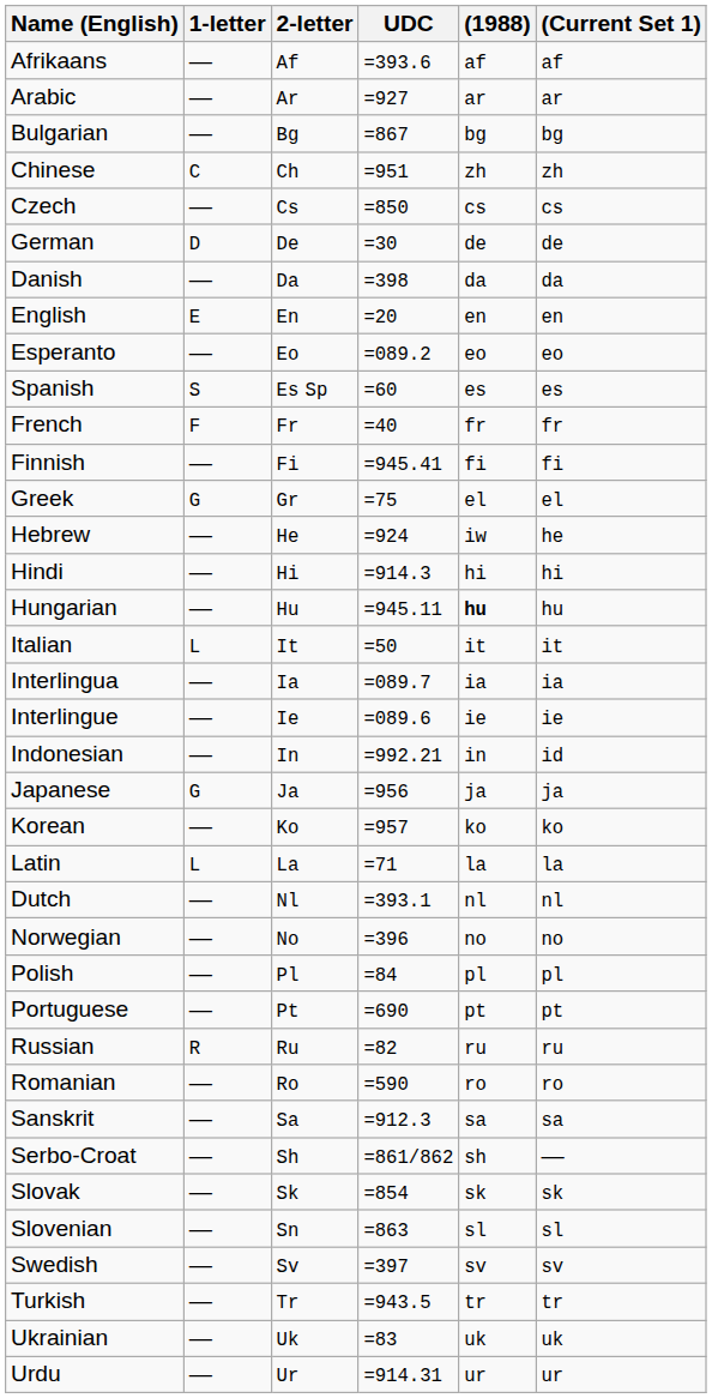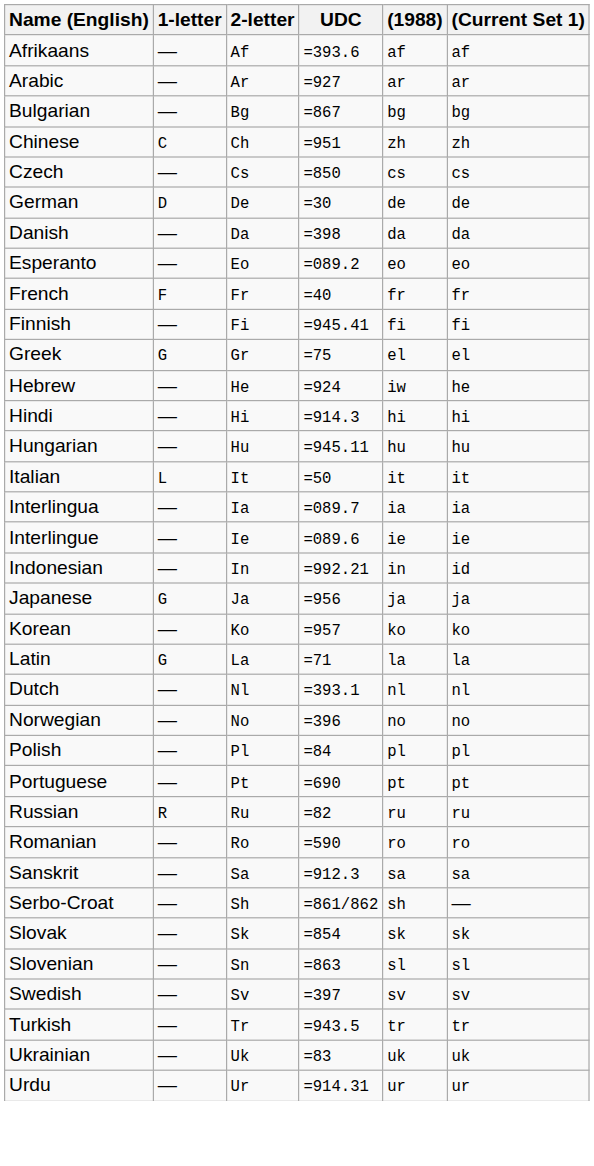- row: English | E | En | =20 | en | en
- row: Spanish | S | Es Sp | =60 | es | es
Hungarian | (1988): bold -> normal
Latin | 1-letter: L -> G
